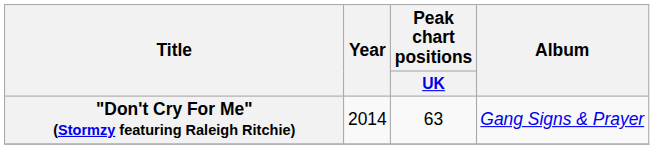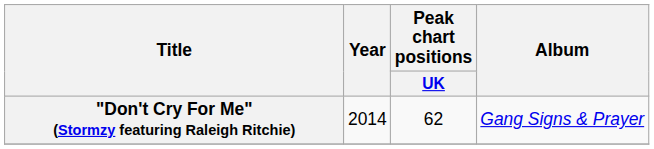"Don't Cry For Me" (Stormzy featuring Raleigh Ritchie) | Peak chart positions / UK: 63 -> 62
